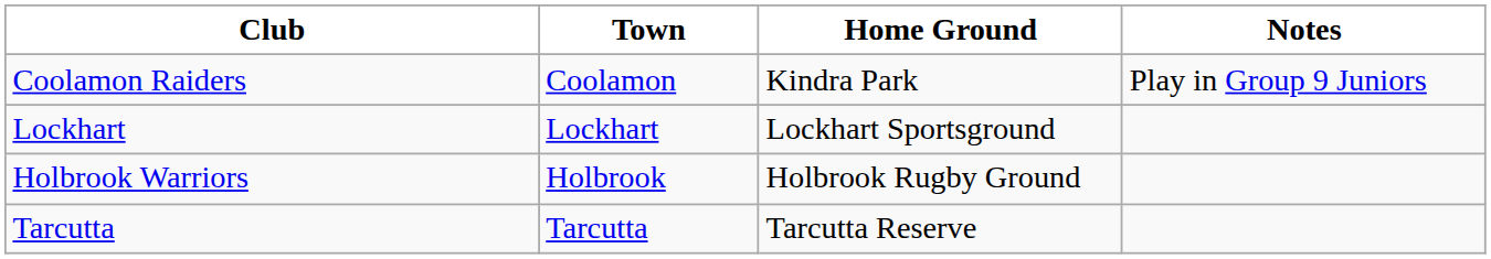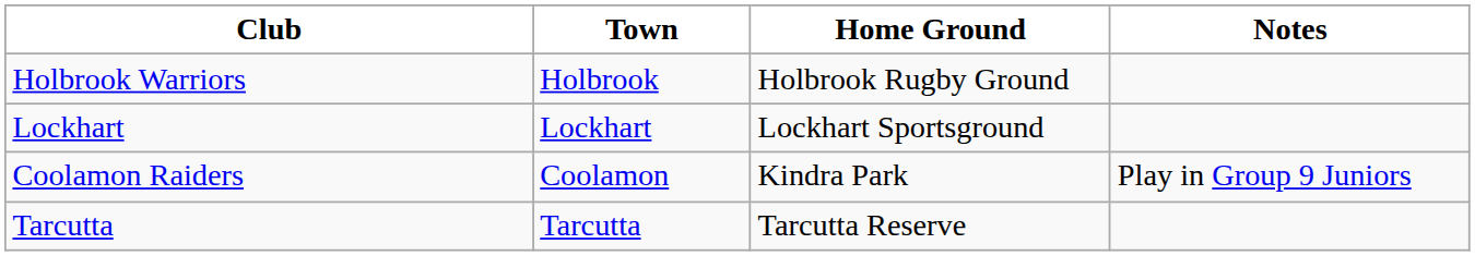rows swapped: Coolamon Raiders <-> Holbrook Warriors
